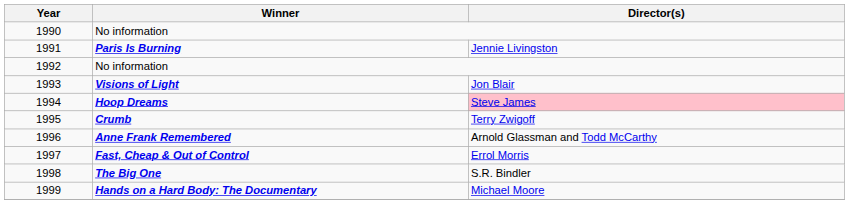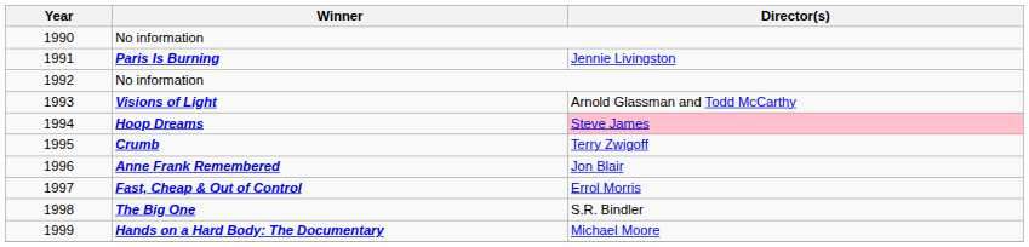Visions of Light | Director(s): Jon Blair -> Arnold Glassman and Todd McCarthy
Anne Frank Remembered | Director(s): Arnold Glassman and Todd McCarthy -> Jon Blair
